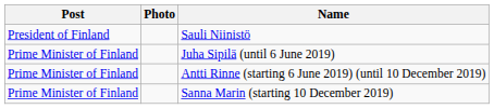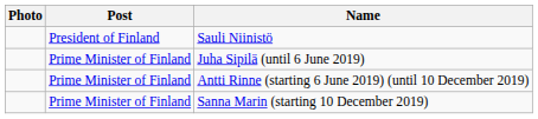columns swapped: Photo <-> Post
